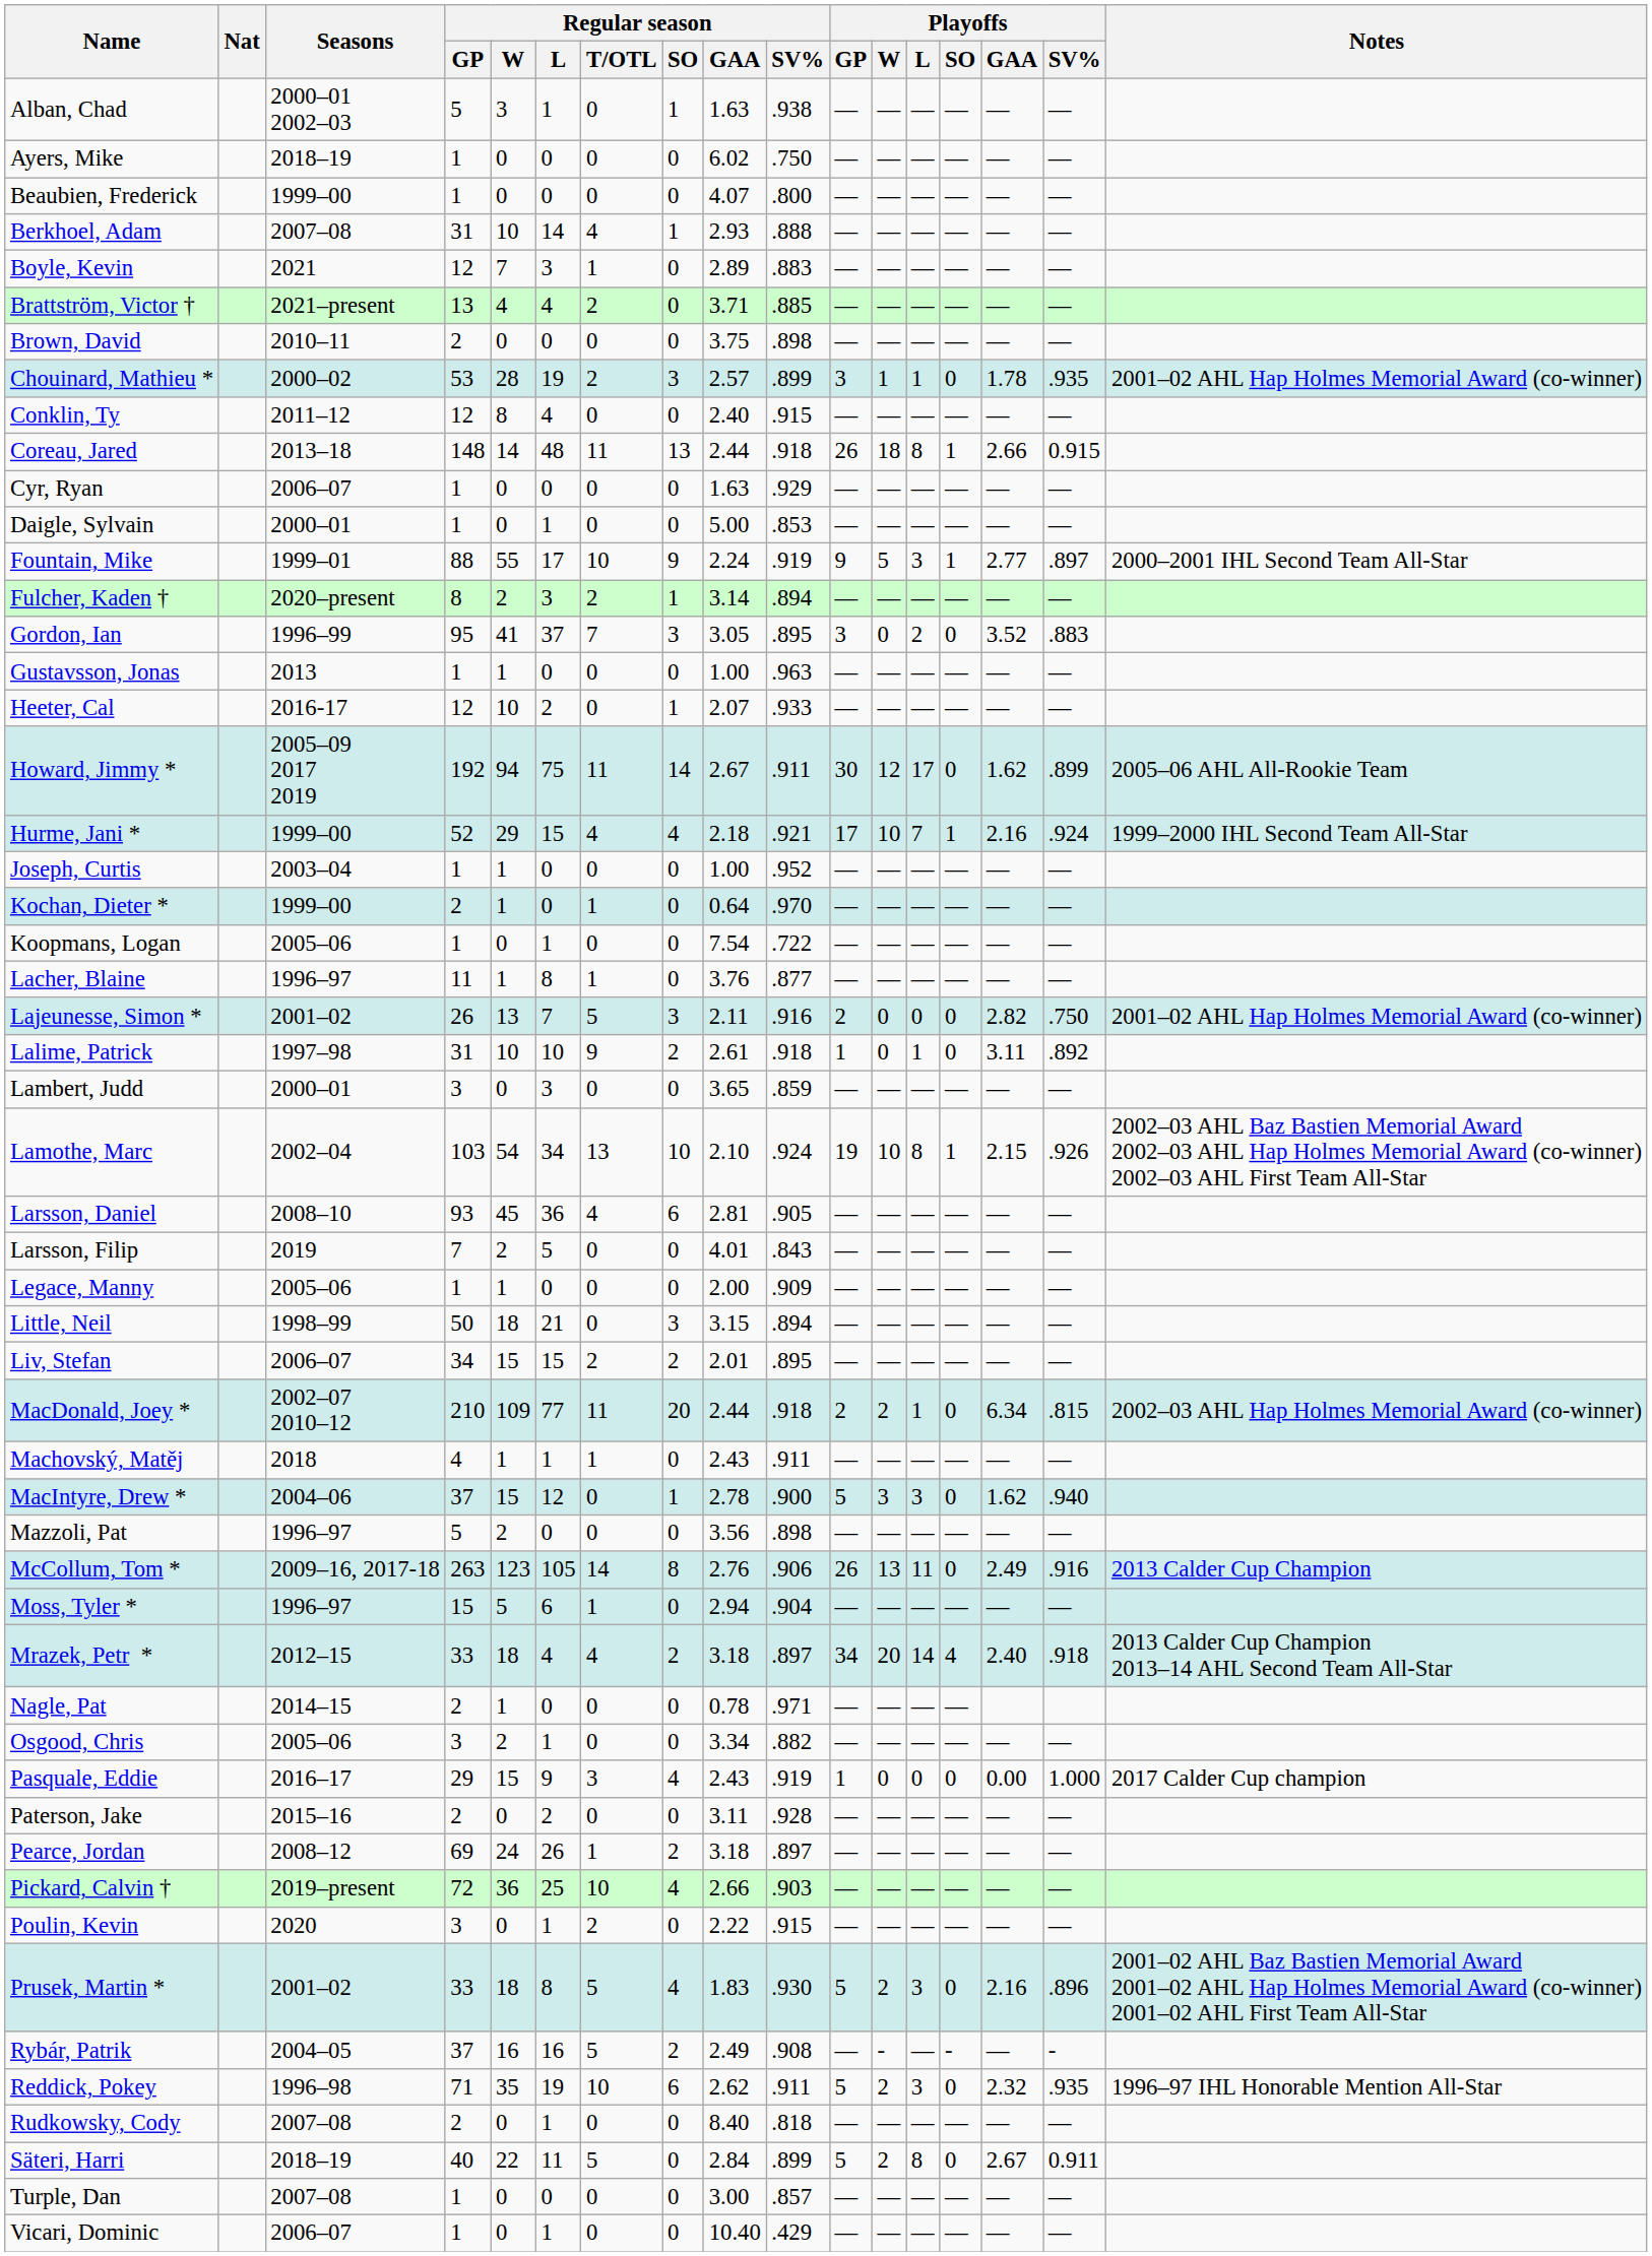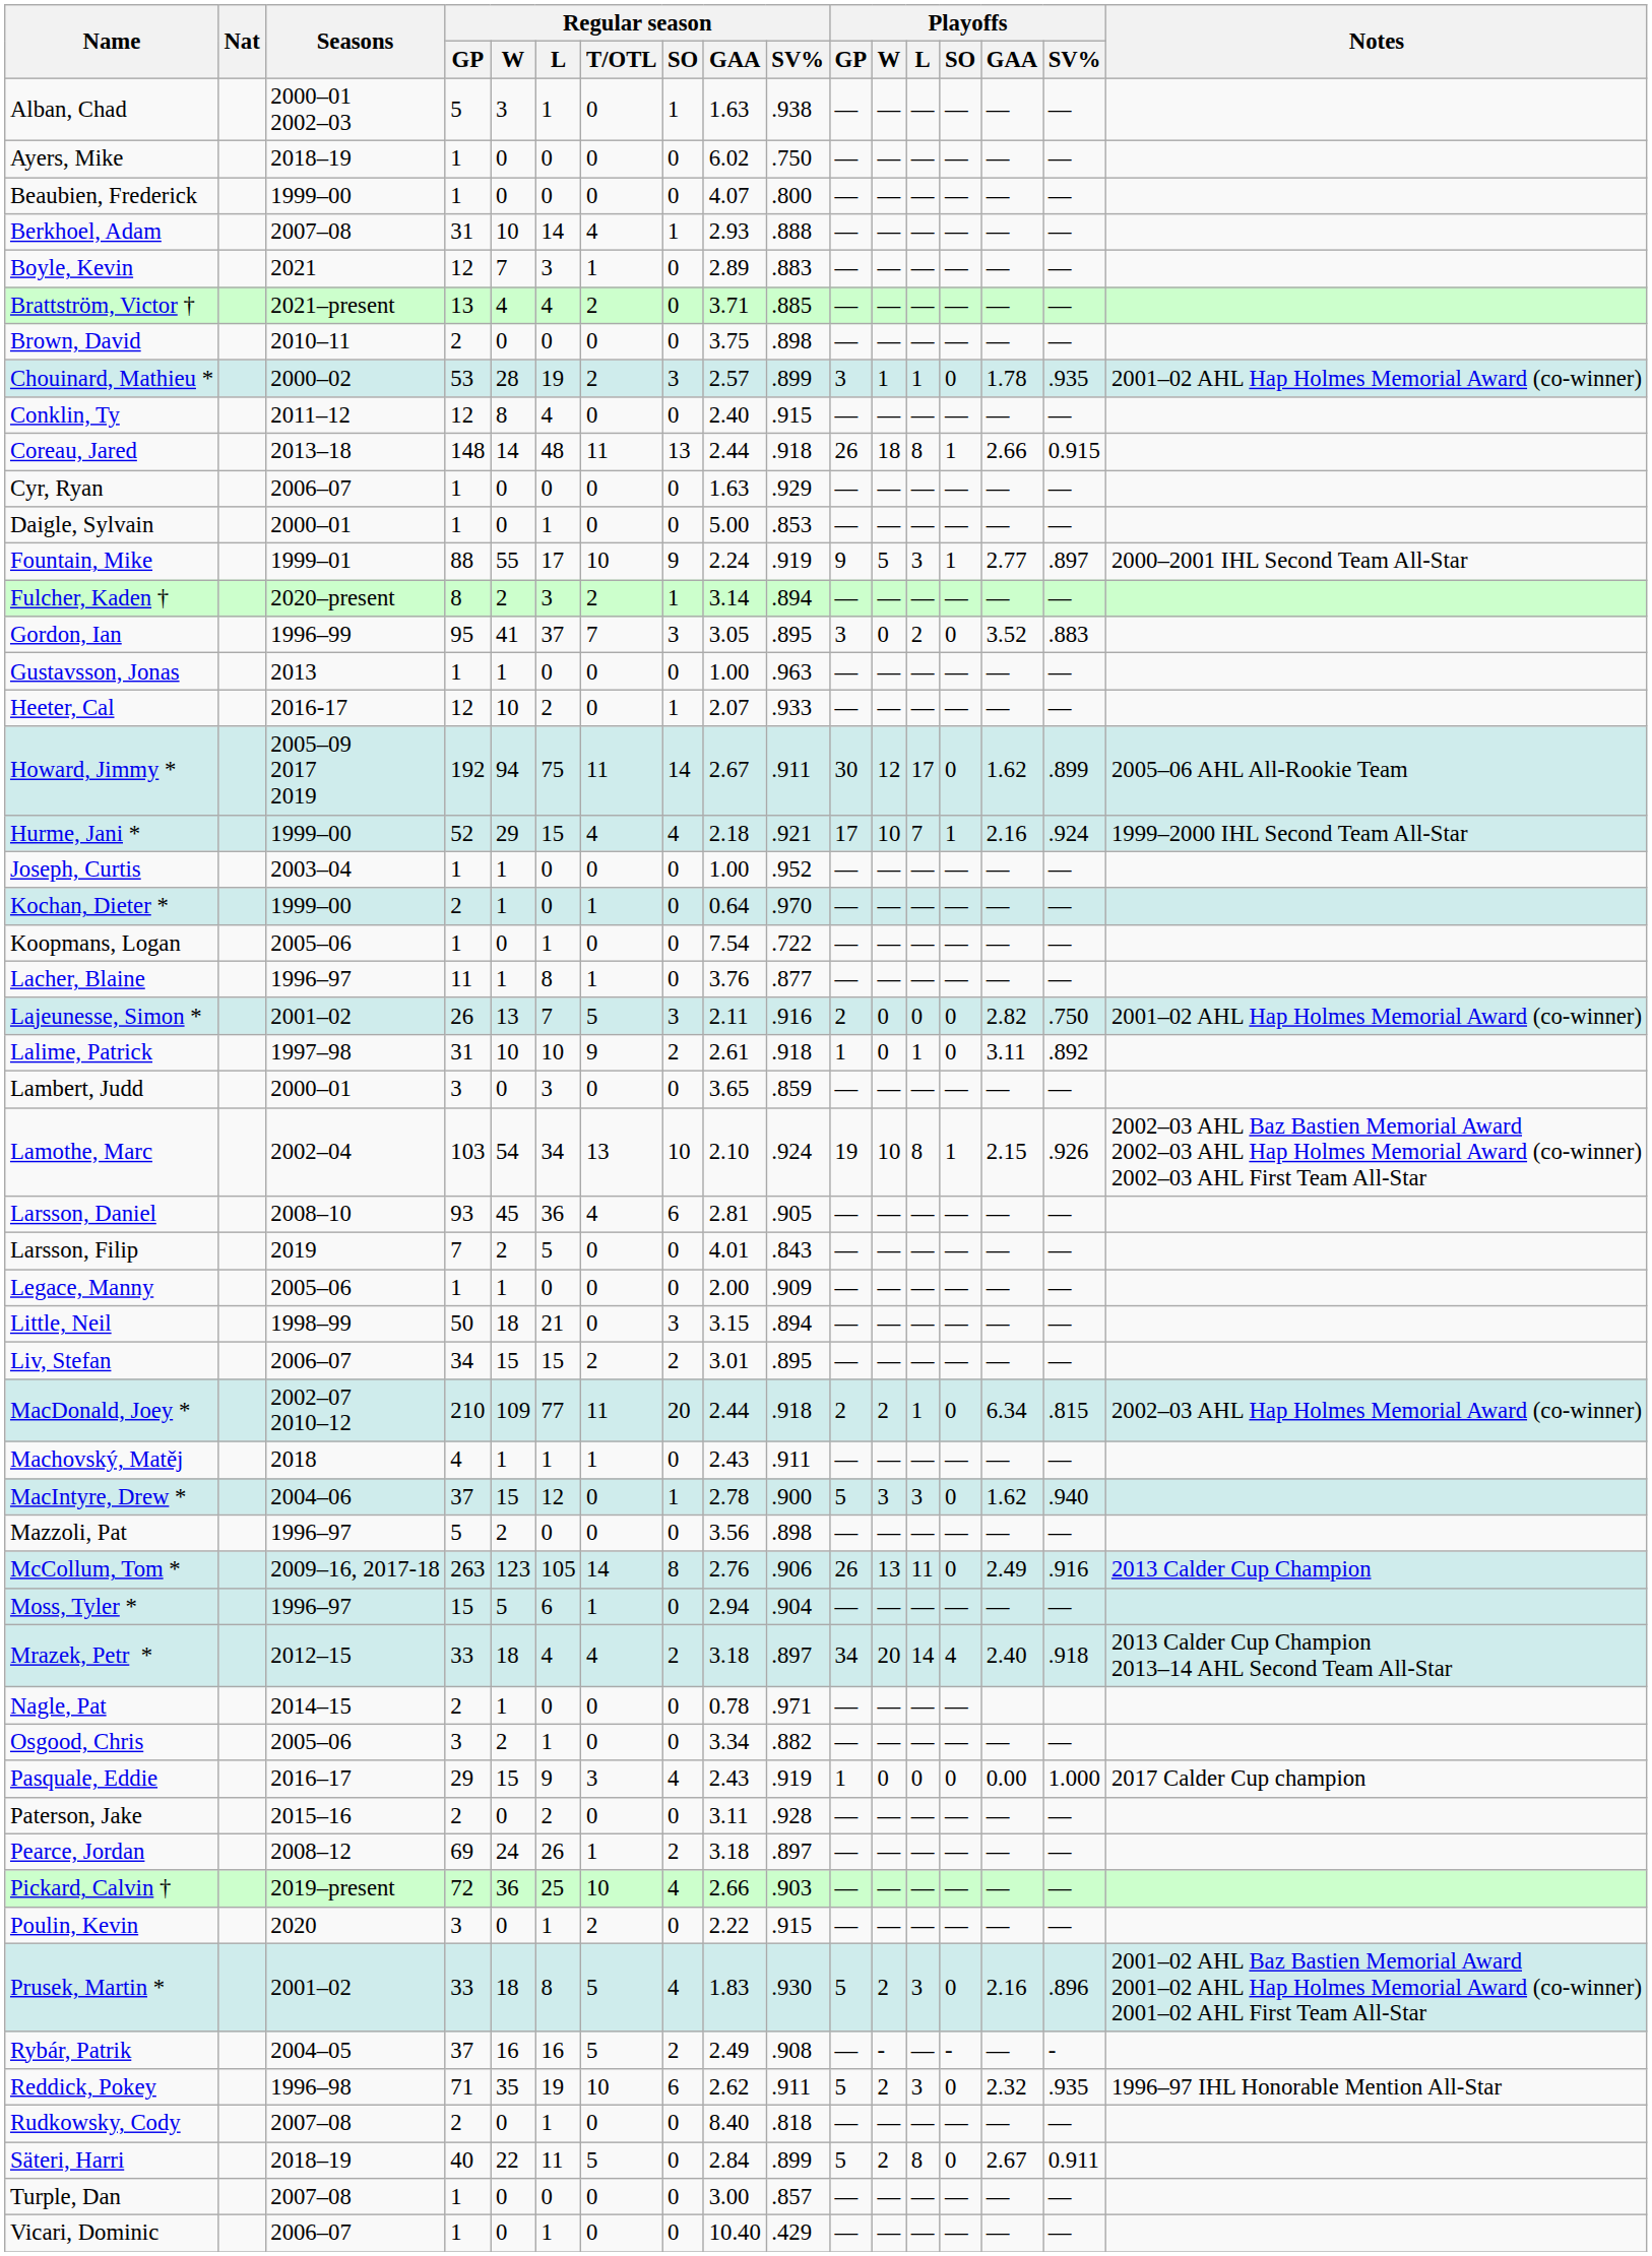Liv, Stefan | Regular season / GAA: 2.01 -> 3.01
